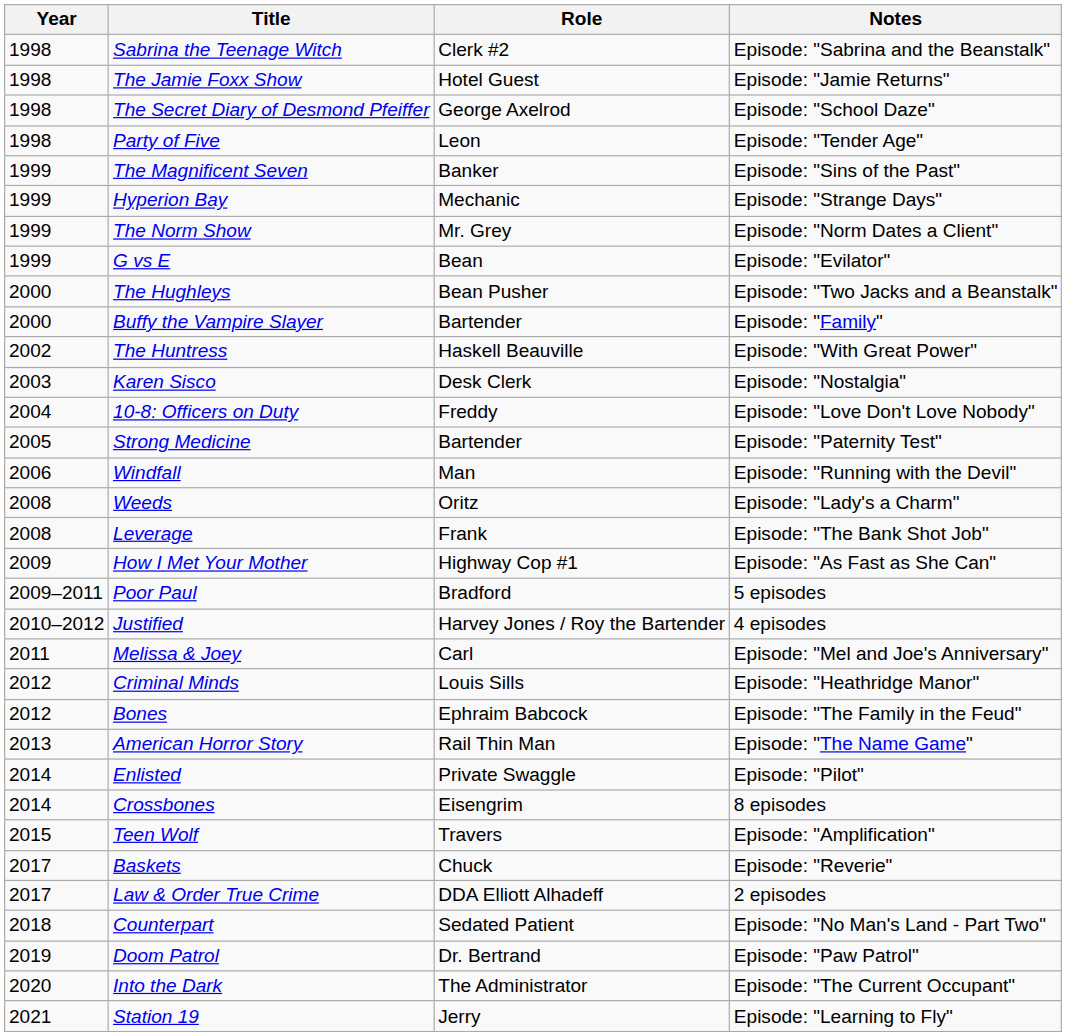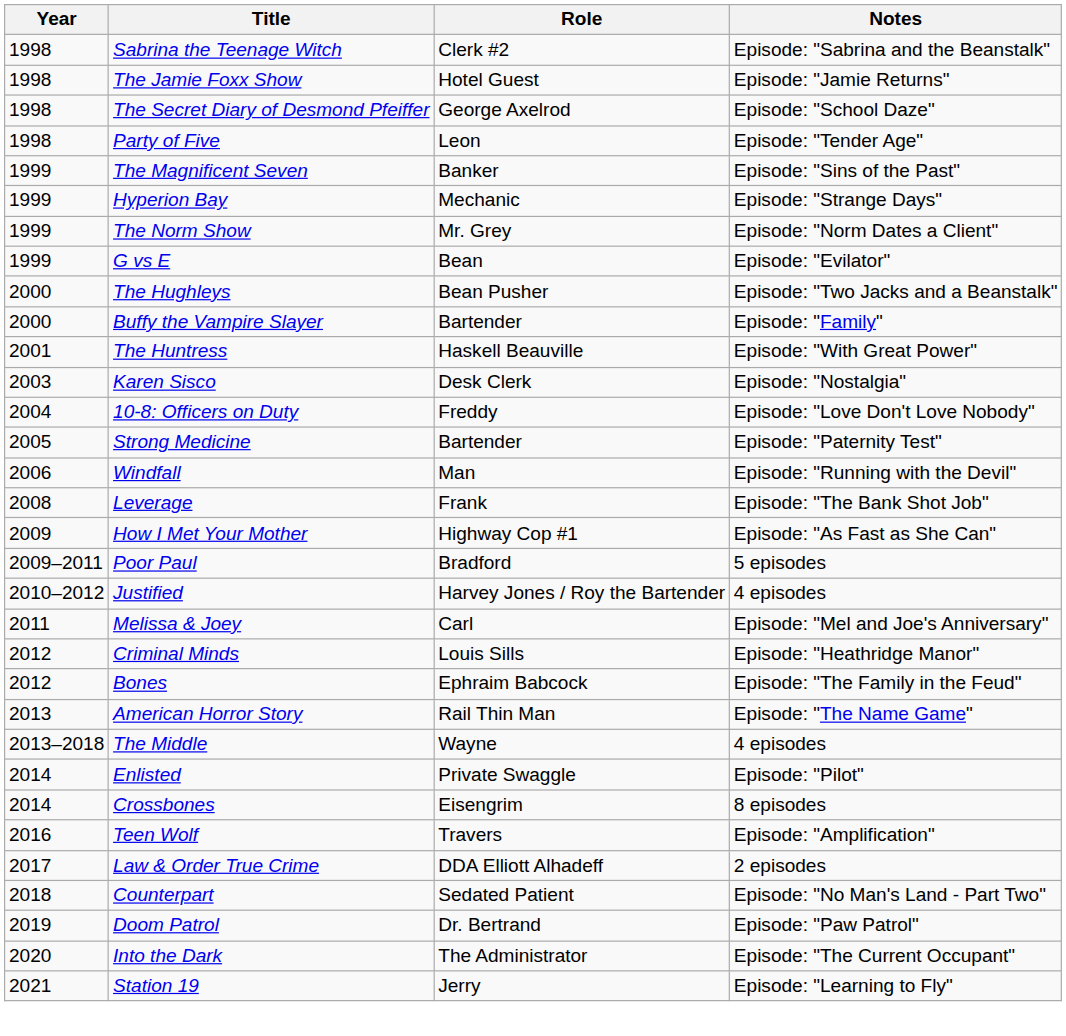The Huntress | Year: 2002 -> 2001
- row: 2008 | Weeds | Oritz | Episode: "Lady's a Charm"
+ row: 2013–2018 | The Middle | Wayne | 4 episodes
Teen Wolf | Year: 2015 -> 2016
- row: 2017 | Baskets | Chuck | Episode: "Reverie"
